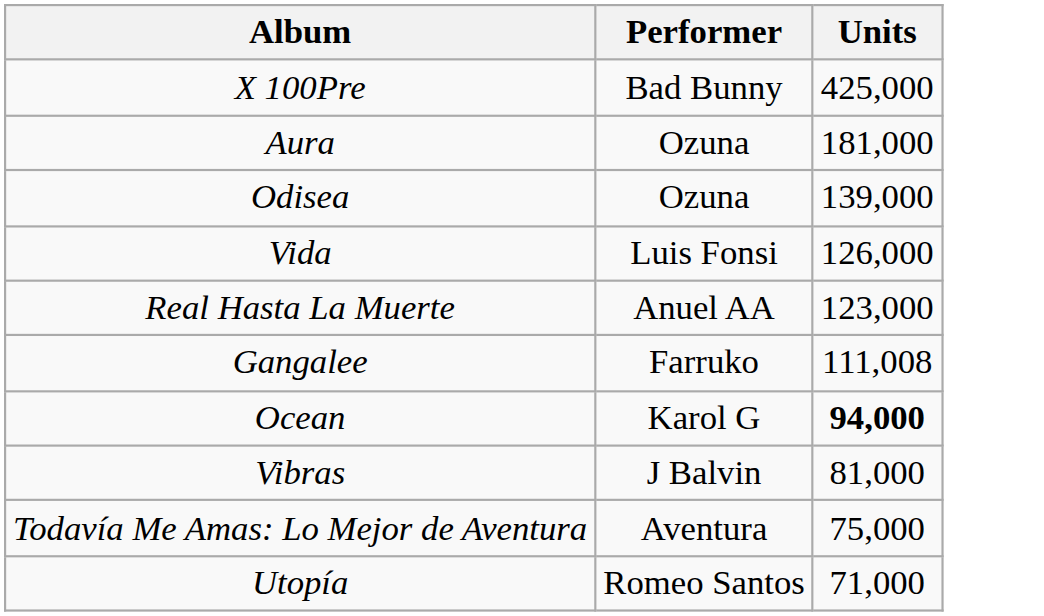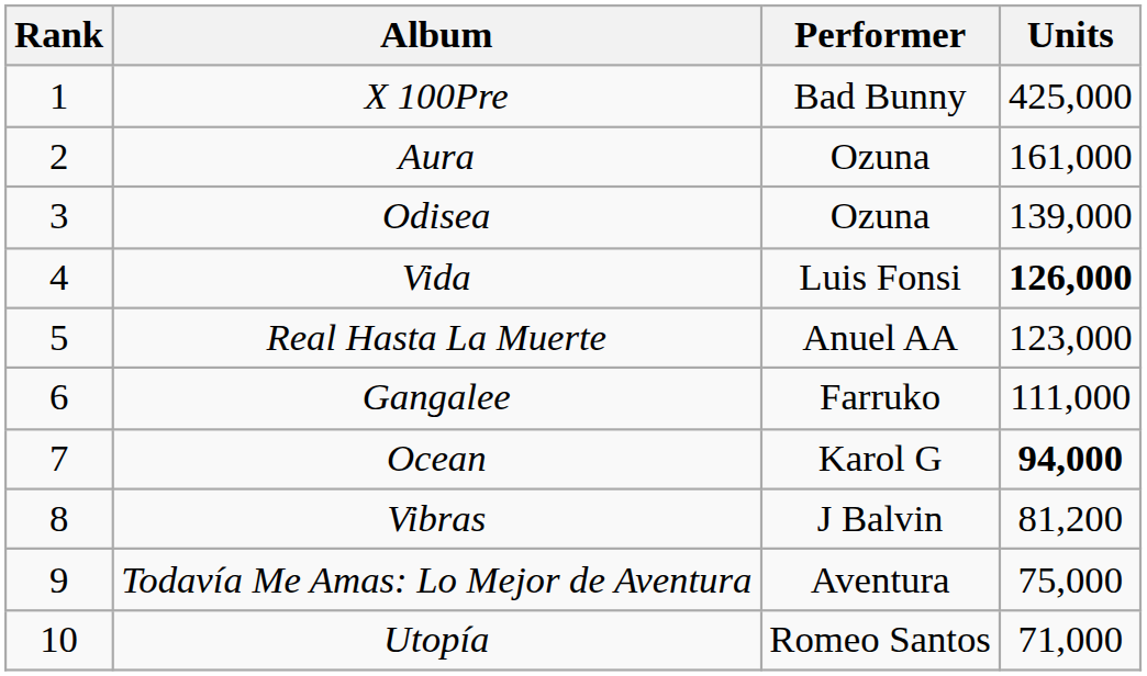+ column: Rank | 1 | 2 | 3 | 4 | 5 | 6 | 7 | 8 | 9 | 10
Aura | Units: 181,000 -> 161,000
Vida | Units: normal -> bold
Gangalee | Units: 111,008 -> 111,000
Vibras | Units: 81,000 -> 81,200
